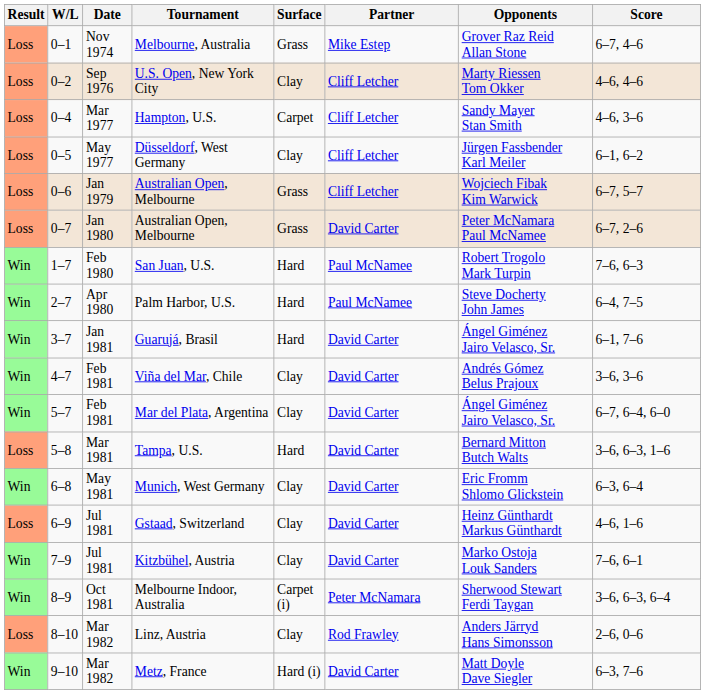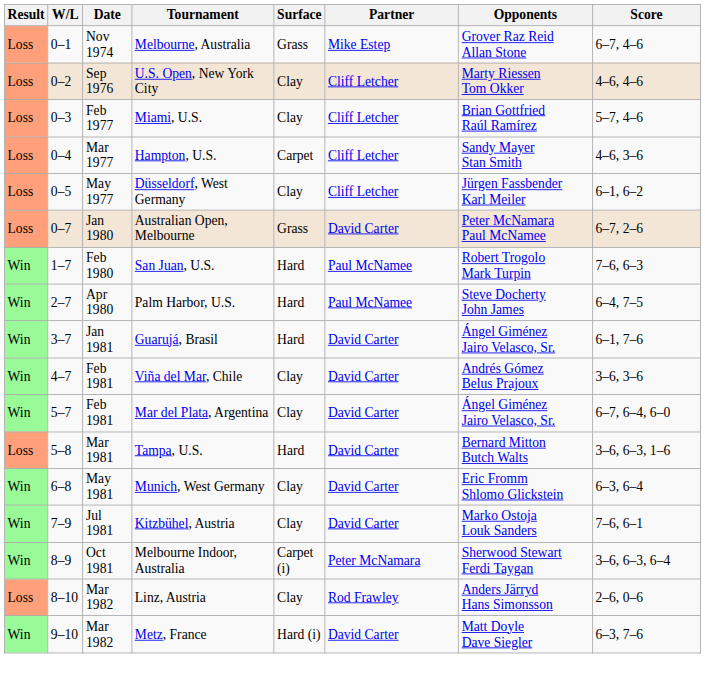+ row: Loss | 0–3 | Feb 1977 | Miami, U.S. | Clay | Cliff Letcher | Brian Gottfried Raúl Ramírez | 5–7, 4–6
- row: Loss | 0–6 | Jan 1979 | Australian Open, Melbourne | Grass | Cliff Letcher | Wojciech Fibak Kim Warwick | 6–7, 5–7
- row: Loss | 6–9 | Jul 1981 | Gstaad, Switzerland | Clay | David Carter | Heinz Günthardt Markus Günthardt | 4–6, 1–6
